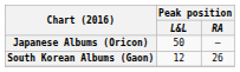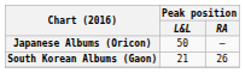South Korean Albums (Gaon) | Peak position / L&L: 12 -> 21
